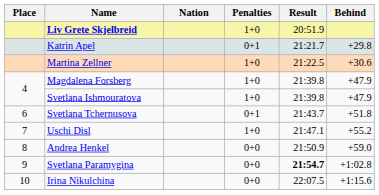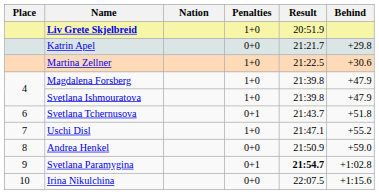Katrin Apel | Penalties: 0+1 -> 0+0
Svetlana Paramygina | Penalties: 0+0 -> 0+1
